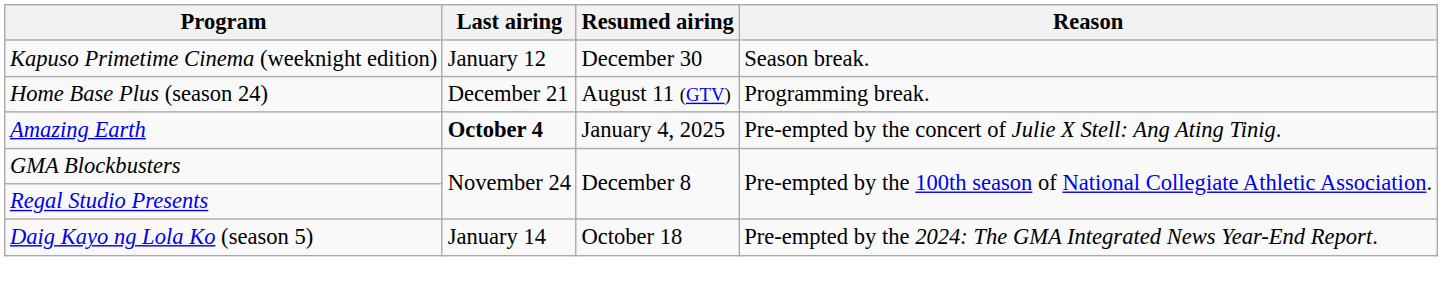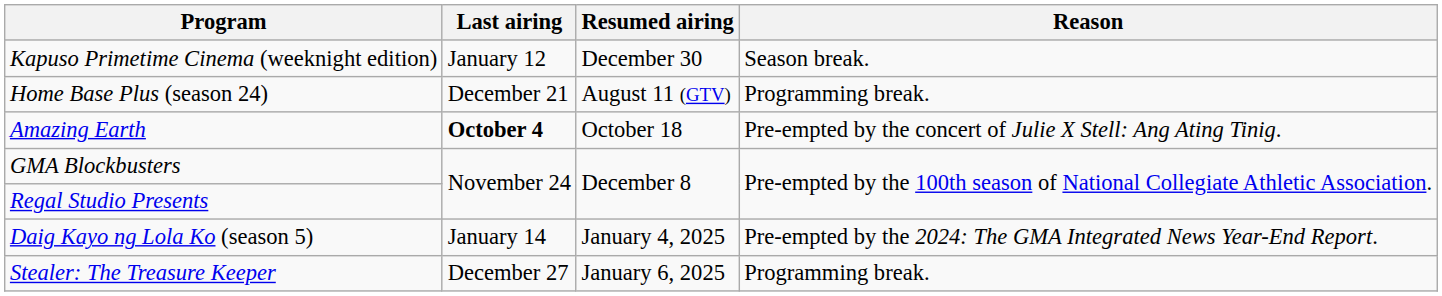Amazing Earth | Resumed airing: January 4, 2025 -> October 18
Daig Kayo ng Lola Ko (season 5) | Resumed airing: October 18 -> January 4, 2025
+ row: Stealer: The Treasure Keeper | December 27 | January 6, 2025 | Programming break.
